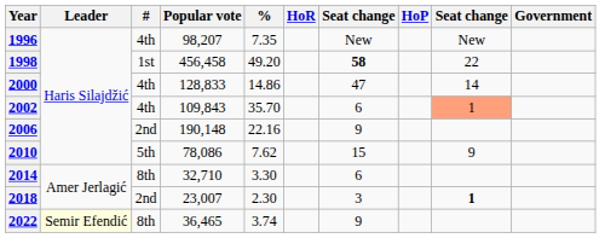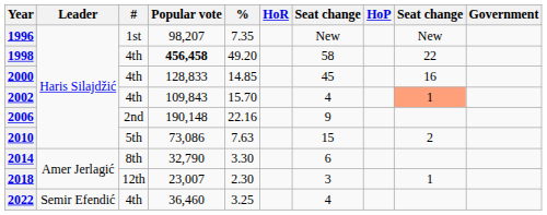1996 | #: 4th -> 1st
1998 | #: 1st -> 4th
1998 | Popular vote: normal -> bold
1998 | column 7: bold -> normal
2000 | %: 14.86 -> 14.85
2000 | column 7: 47 -> 45
2000 | column 9: 14 -> 16
2002 | %: 35.70 -> 15.70
2002 | column 7: 6 -> 4
2010 | Popular vote: 78,086 -> 73,086
2010 | %: 7.62 -> 7.63
2010 | column 9: 9 -> 2
2014 | Popular vote: 32,710 -> 32,790
2018 | #: 2nd -> 12th
2018 | column 9: bold -> normal
2022 | Leader: lightyellow background -> no background
2022 | #: 8th -> 4th
2022 | Popular vote: 36,465 -> 36,460
2022 | %: 3.74 -> 3.25
2022 | column 7: 9 -> 4
